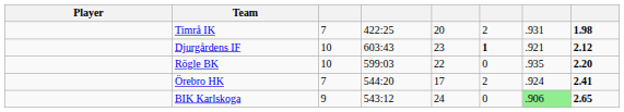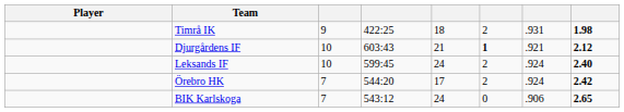Timrå IK | column 3: 7 -> 9
Timrå IK | column 5: 20 -> 18
Djurgårdens IF | column 5: 23 -> 21
- row: Rögle BK | 10 | 599:03 | 22 | 0 | .935 | 2.20
+ row: Leksands IF | 10 | 599:45 | 24 | 2 | .924 | 2.40
Örebro HK | column 8: 2.41 -> 2.42
BIK Karlskoga | column 3: 9 -> 7
BIK Karlskoga | column 7: lightgreen background -> no background
